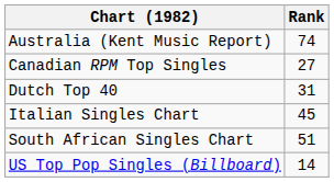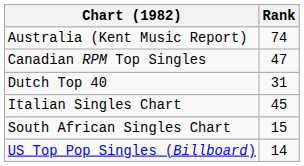Canadian RPM Top Singles | Rank: 27 -> 47
South African Singles Chart | Rank: 51 -> 15
